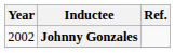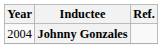Johnny Gonzales | Year: 2002 -> 2004
